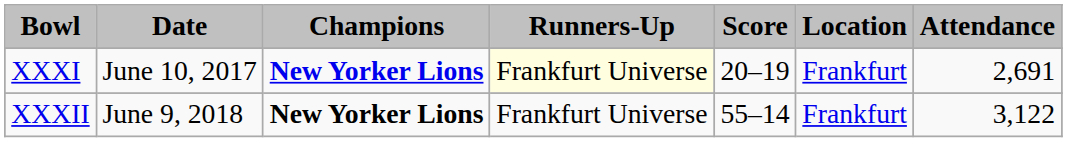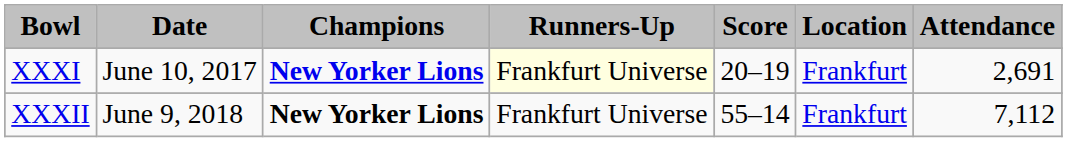XXXII | column 7: 3,122 -> 7,112
